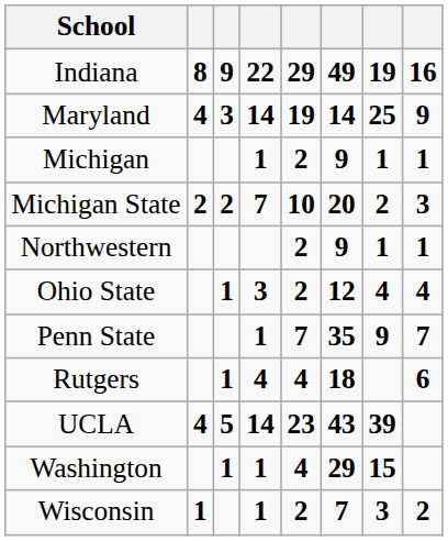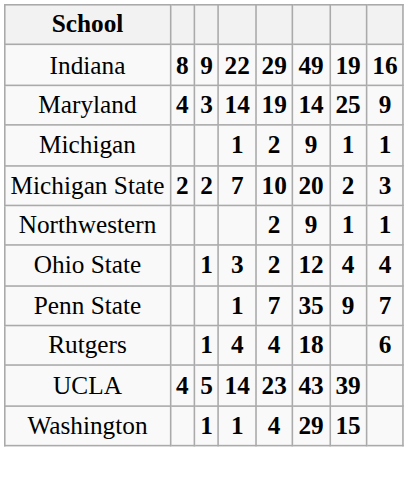- row: Wisconsin | 1 | 1 | 2 | 7 | 3 | 2
